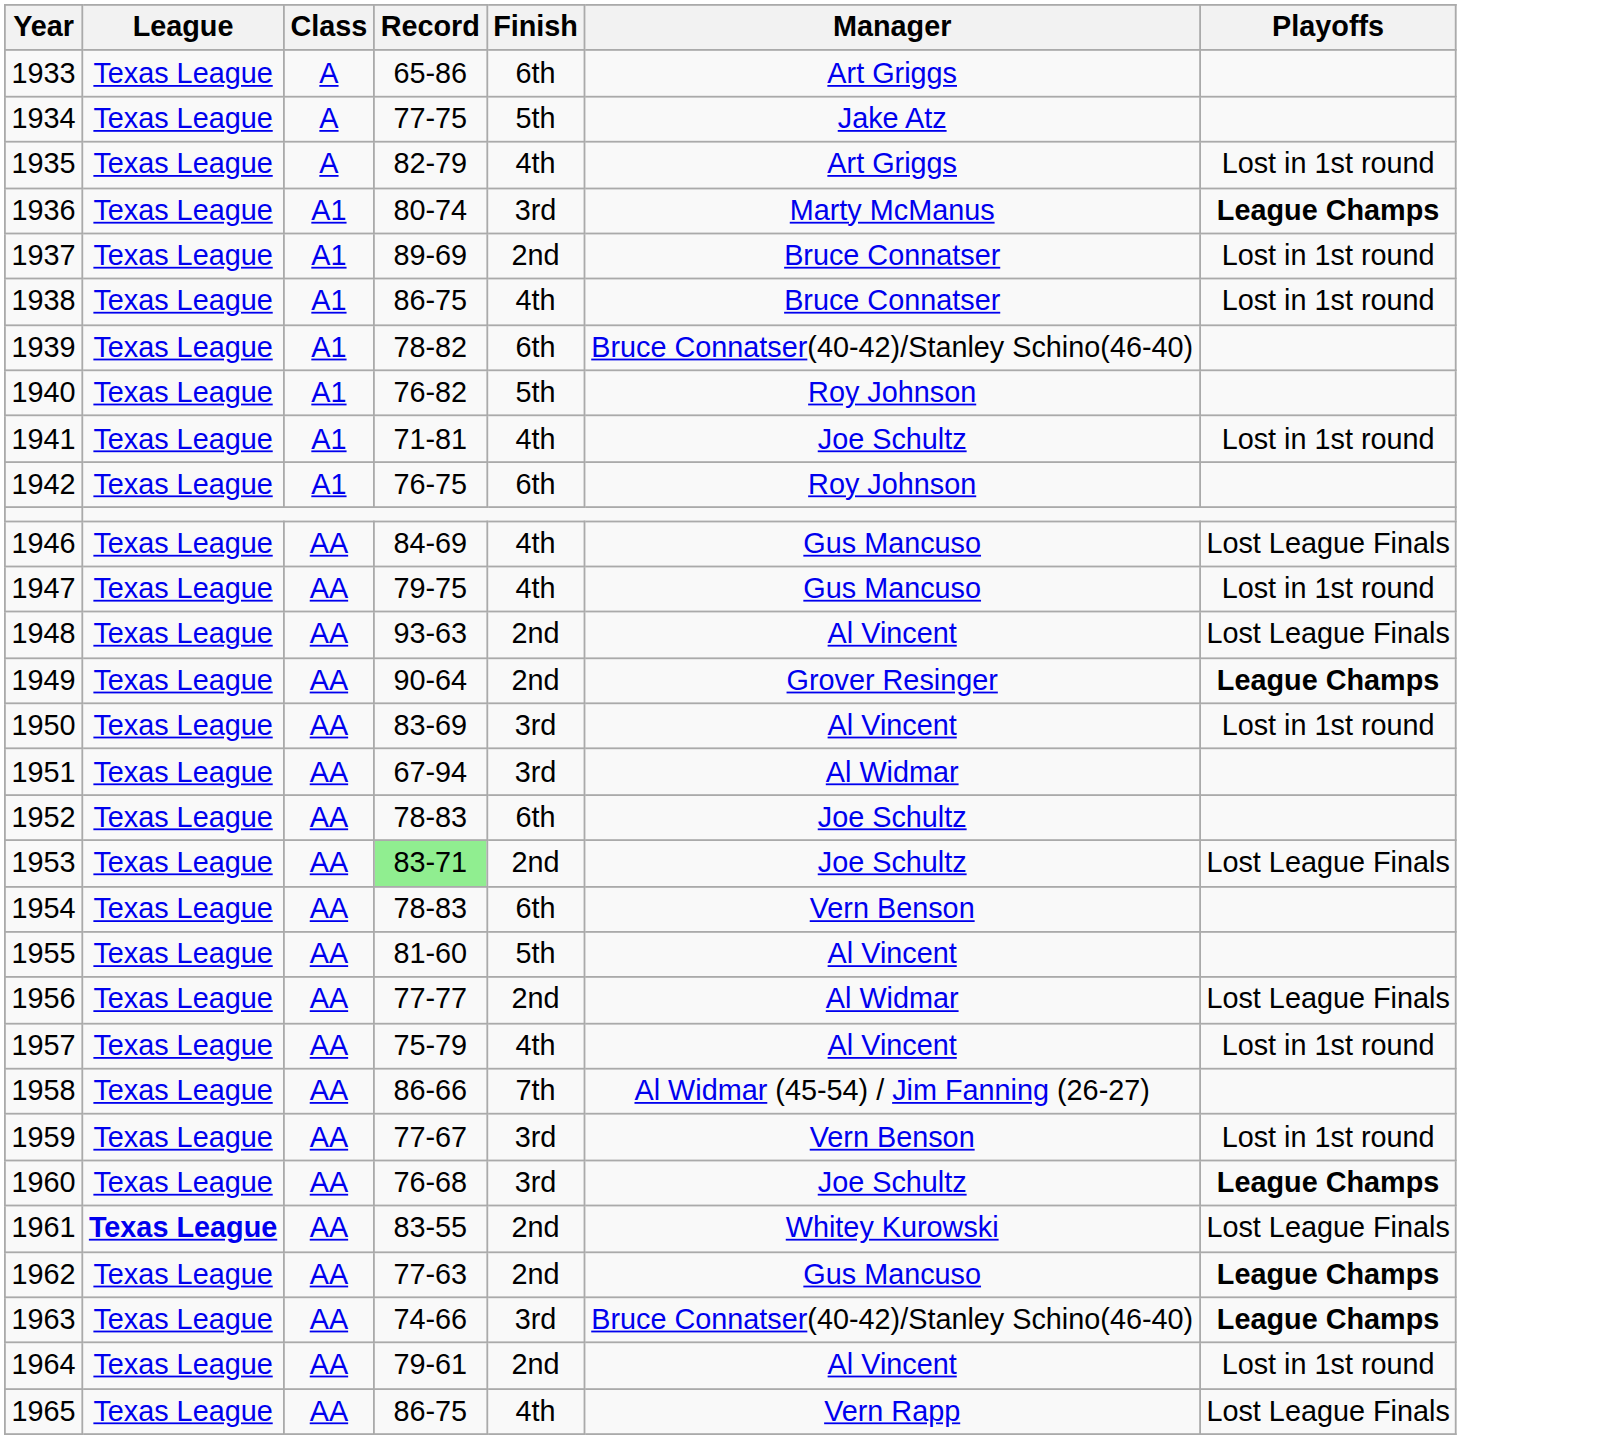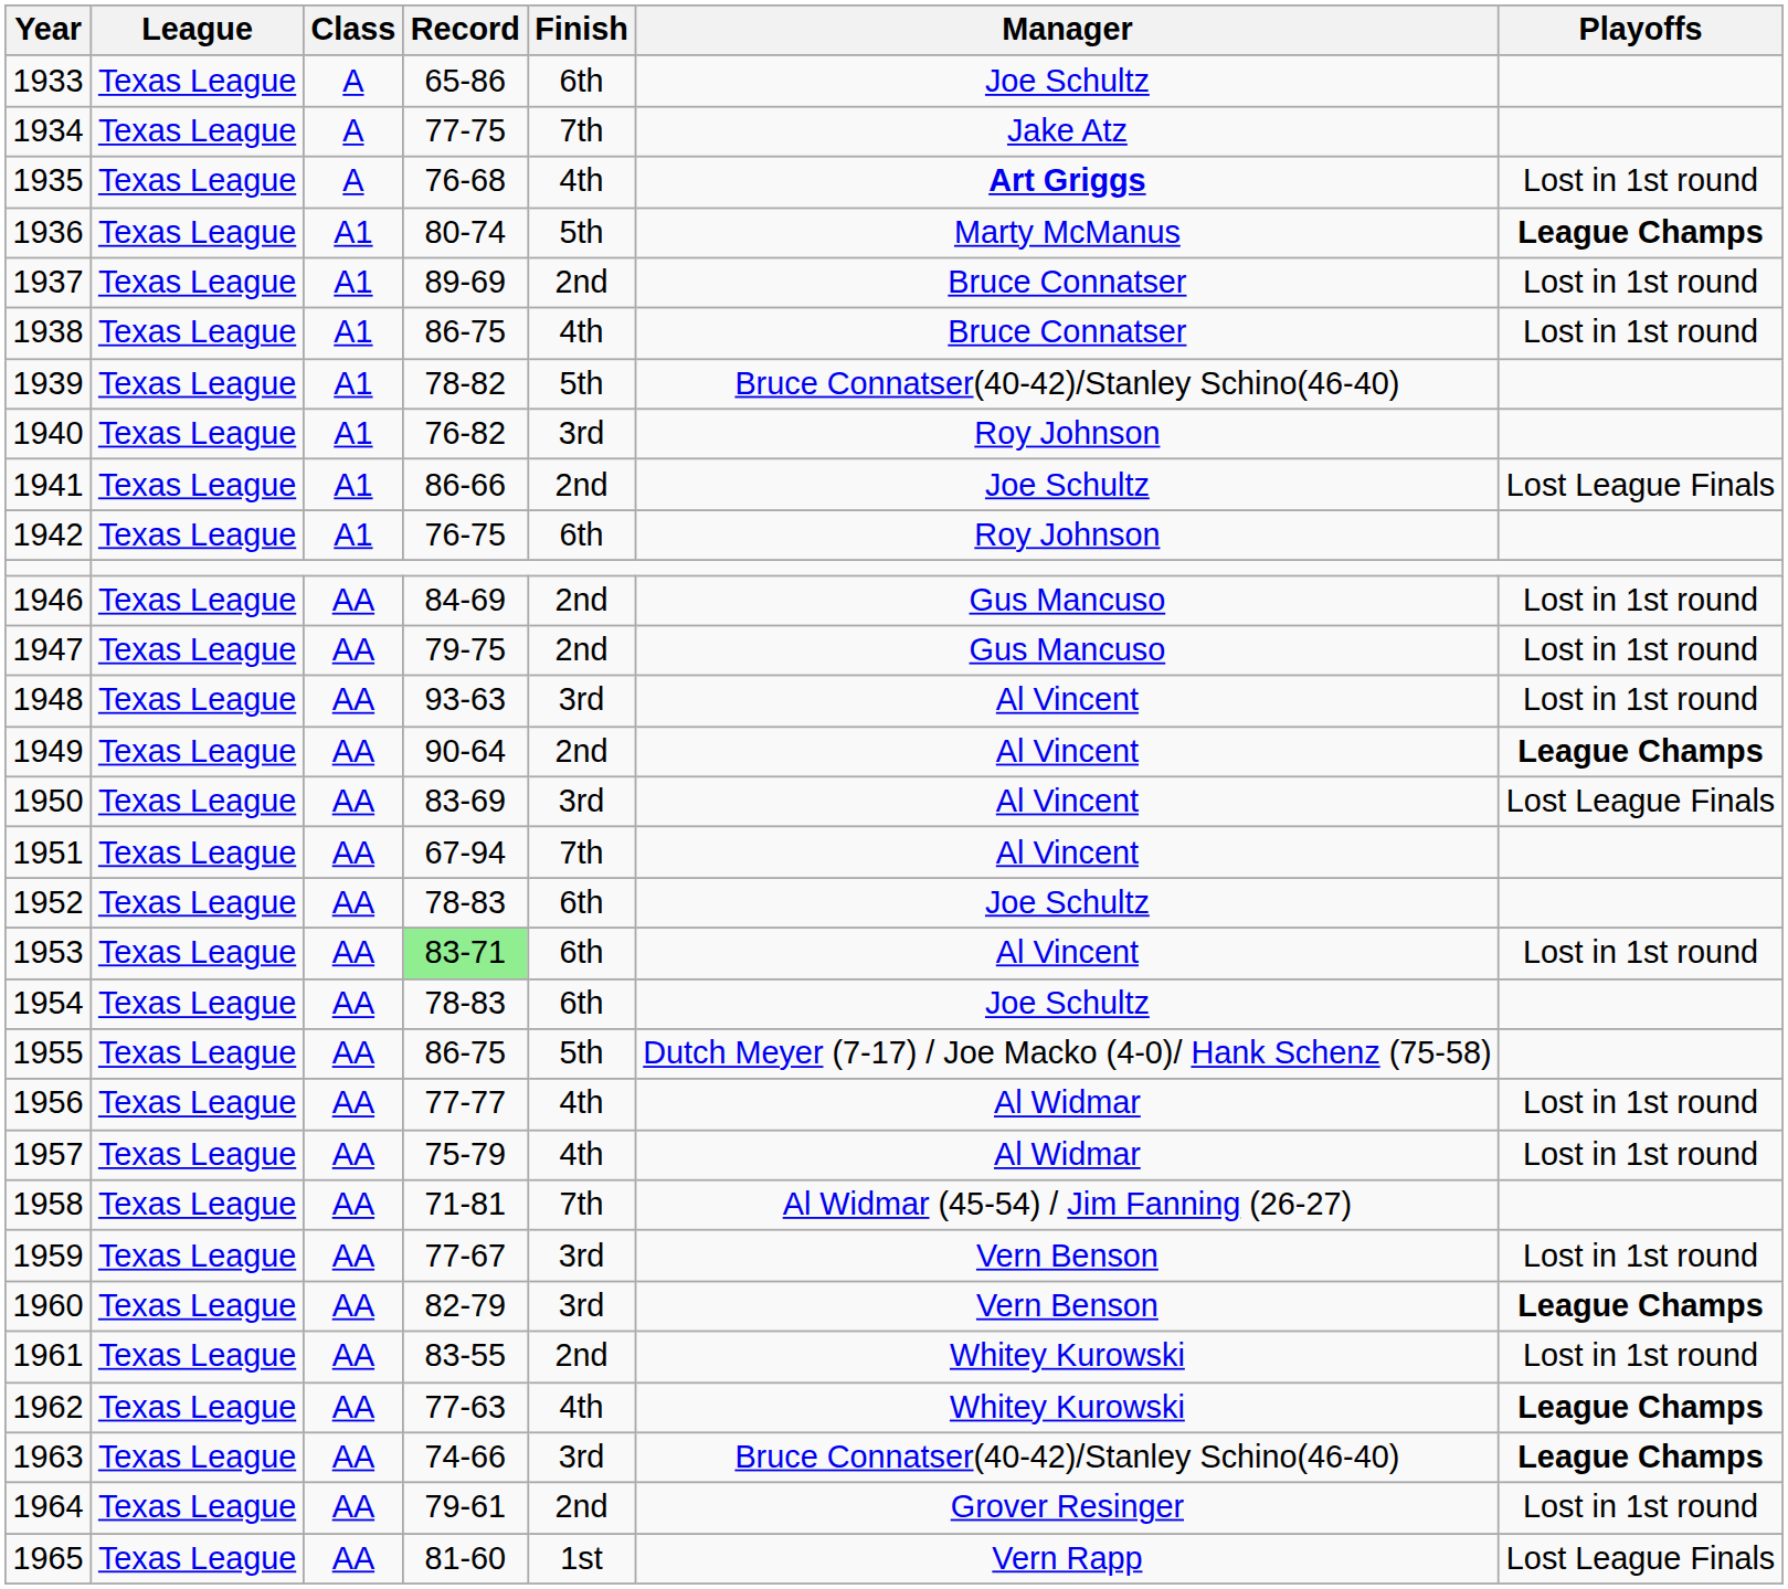1933 | Manager: Art Griggs -> Joe Schultz
1934 | Finish: 5th -> 7th
1935 | Record: 82-79 -> 76-68
1935 | Manager: normal -> bold
1936 | Finish: 3rd -> 5th
1939 | Finish: 6th -> 5th
1940 | Finish: 5th -> 3rd
1941 | Record: 71-81 -> 86-66
1941 | Finish: 4th -> 2nd
1941 | Playoffs: Lost in 1st round -> Lost League Finals
1946 | Finish: 4th -> 2nd
1946 | Playoffs: Lost League Finals -> Lost in 1st round
1947 | Finish: 4th -> 2nd
1948 | Finish: 2nd -> 3rd
1948 | Playoffs: Lost League Finals -> Lost in 1st round
1949 | Manager: Grover Resinger -> Al Vincent
1950 | Playoffs: Lost in 1st round -> Lost League Finals
1951 | Finish: 3rd -> 7th
1951 | Manager: Al Widmar -> Al Vincent
1953 | Finish: 2nd -> 6th
1953 | Manager: Joe Schultz -> Al Vincent
1953 | Playoffs: Lost League Finals -> Lost in 1st round
1954 | Manager: Vern Benson -> Joe Schultz
1955 | Record: 81-60 -> 86-75
1955 | Manager: Al Vincent -> Dutch Meyer (7-17) / Joe Macko (4-0)/ Hank Schenz (75-58)
1956 | Finish: 2nd -> 4th
1956 | Playoffs: Lost League Finals -> Lost in 1st round
1957 | Manager: Al Vincent -> Al Widmar
1958 | Record: 86-66 -> 71-81
1960 | Record: 76-68 -> 82-79
1960 | Manager: Joe Schultz -> Vern Benson
1961 | League: bold -> normal
1961 | Playoffs: Lost League Finals -> Lost in 1st round
1962 | Finish: 2nd -> 4th
1962 | Manager: Gus Mancuso -> Whitey Kurowski
1964 | Manager: Al Vincent -> Grover Resinger
1965 | Record: 86-75 -> 81-60
1965 | Finish: 4th -> 1st
